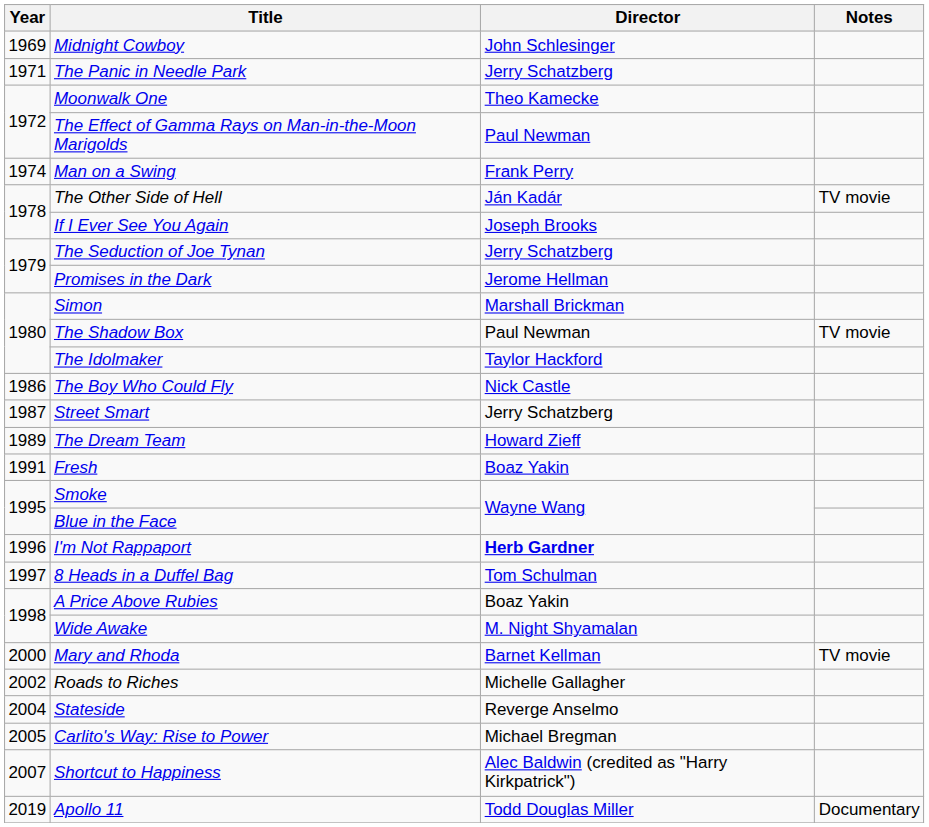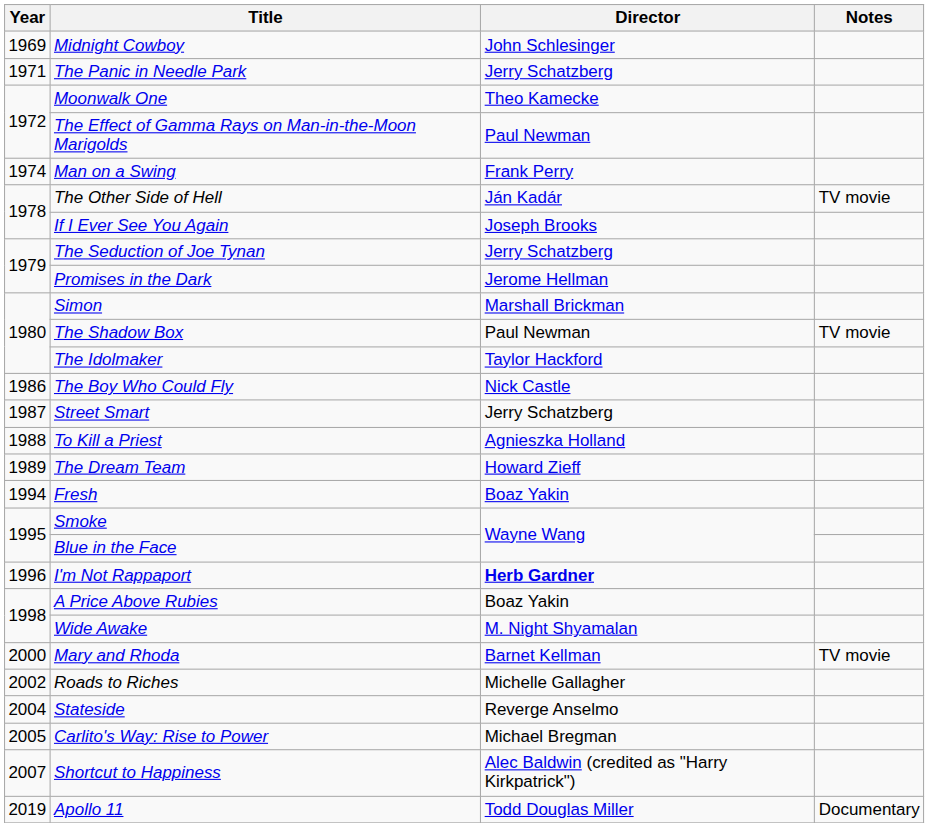+ row: 1988 | To Kill a Priest | Agnieszka Holland
Fresh | Year: 1991 -> 1994
- row: 1997 | 8 Heads in a Duffel Bag | Tom Schulman
